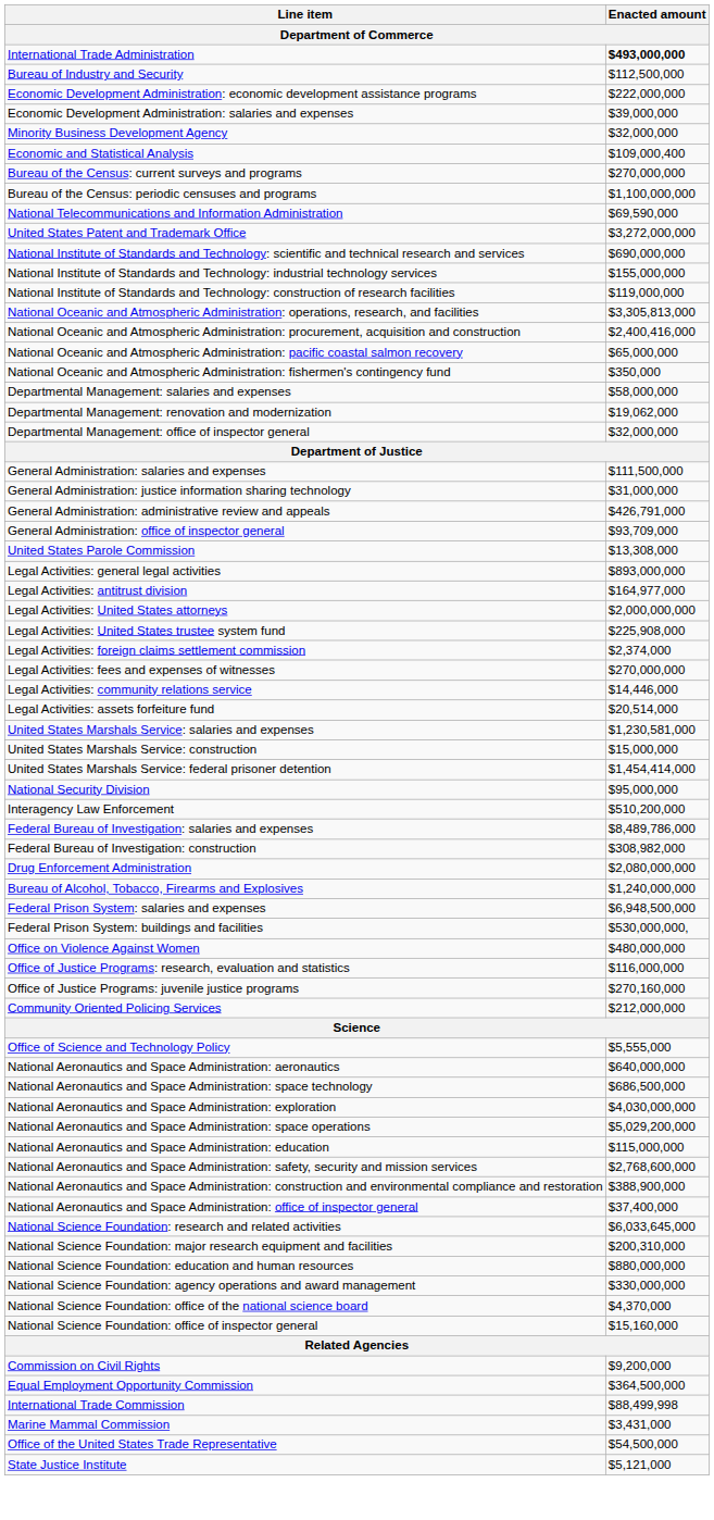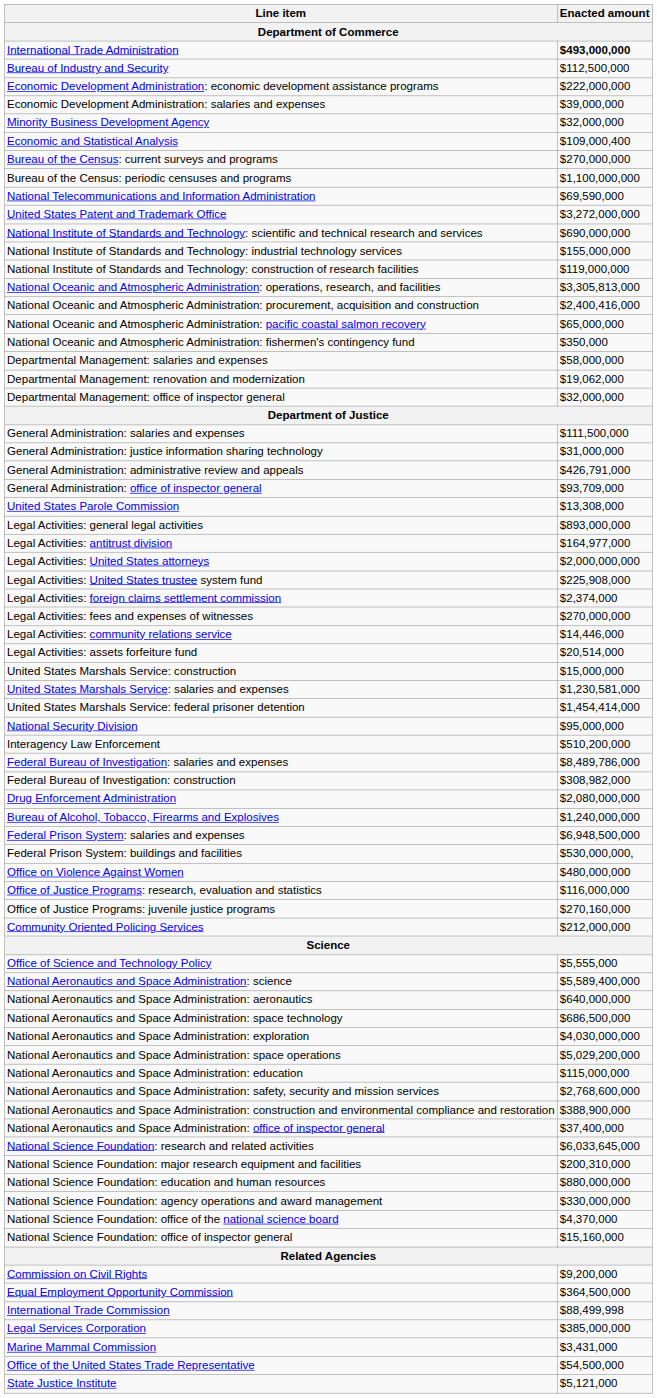rows swapped: United States Marshals Service: salaries and expenses <-> United States Marshals Service: construction
+ row: National Aeronautics and Space Administration: science | $5,589,400,000
+ row: Legal Services Corporation | $385,000,000
